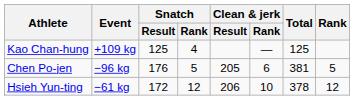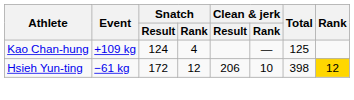Kao Chan-hung | Snatch / Result: 125 -> 124
- row: Chen Po-jen | −96 kg | 176 | 5 | 205 | 6 | 381 | 5
Hsieh Yun-ting | Total: 378 -> 398
Hsieh Yun-ting | Rank: no background -> gold background
